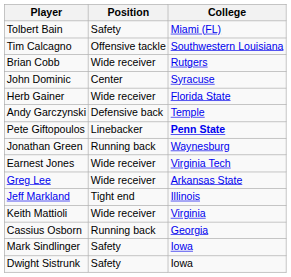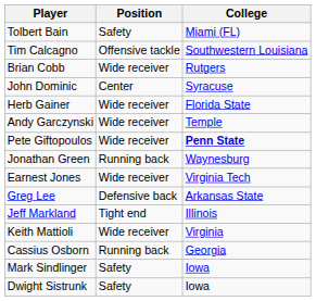Andy Garczynski | Position: Defensive back -> Wide receiver
Pete Giftopoulos | Position: Linebacker -> Wide receiver
Greg Lee | Position: Wide receiver -> Defensive back
